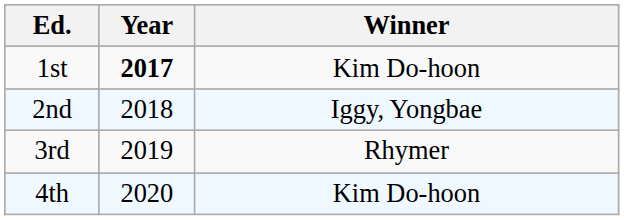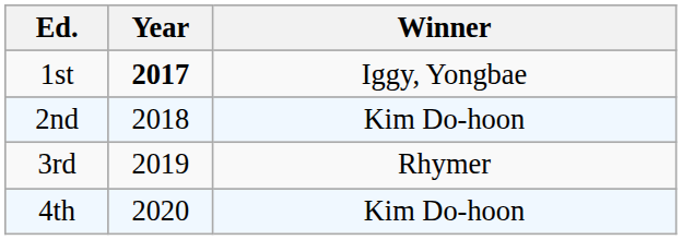1st | Winner: Kim Do-hoon -> Iggy, Yongbae
2nd | Winner: Iggy, Yongbae -> Kim Do-hoon
